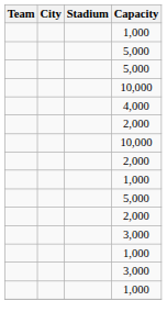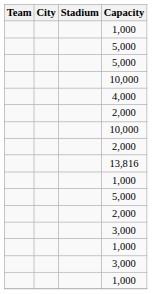+ row: 13,816
